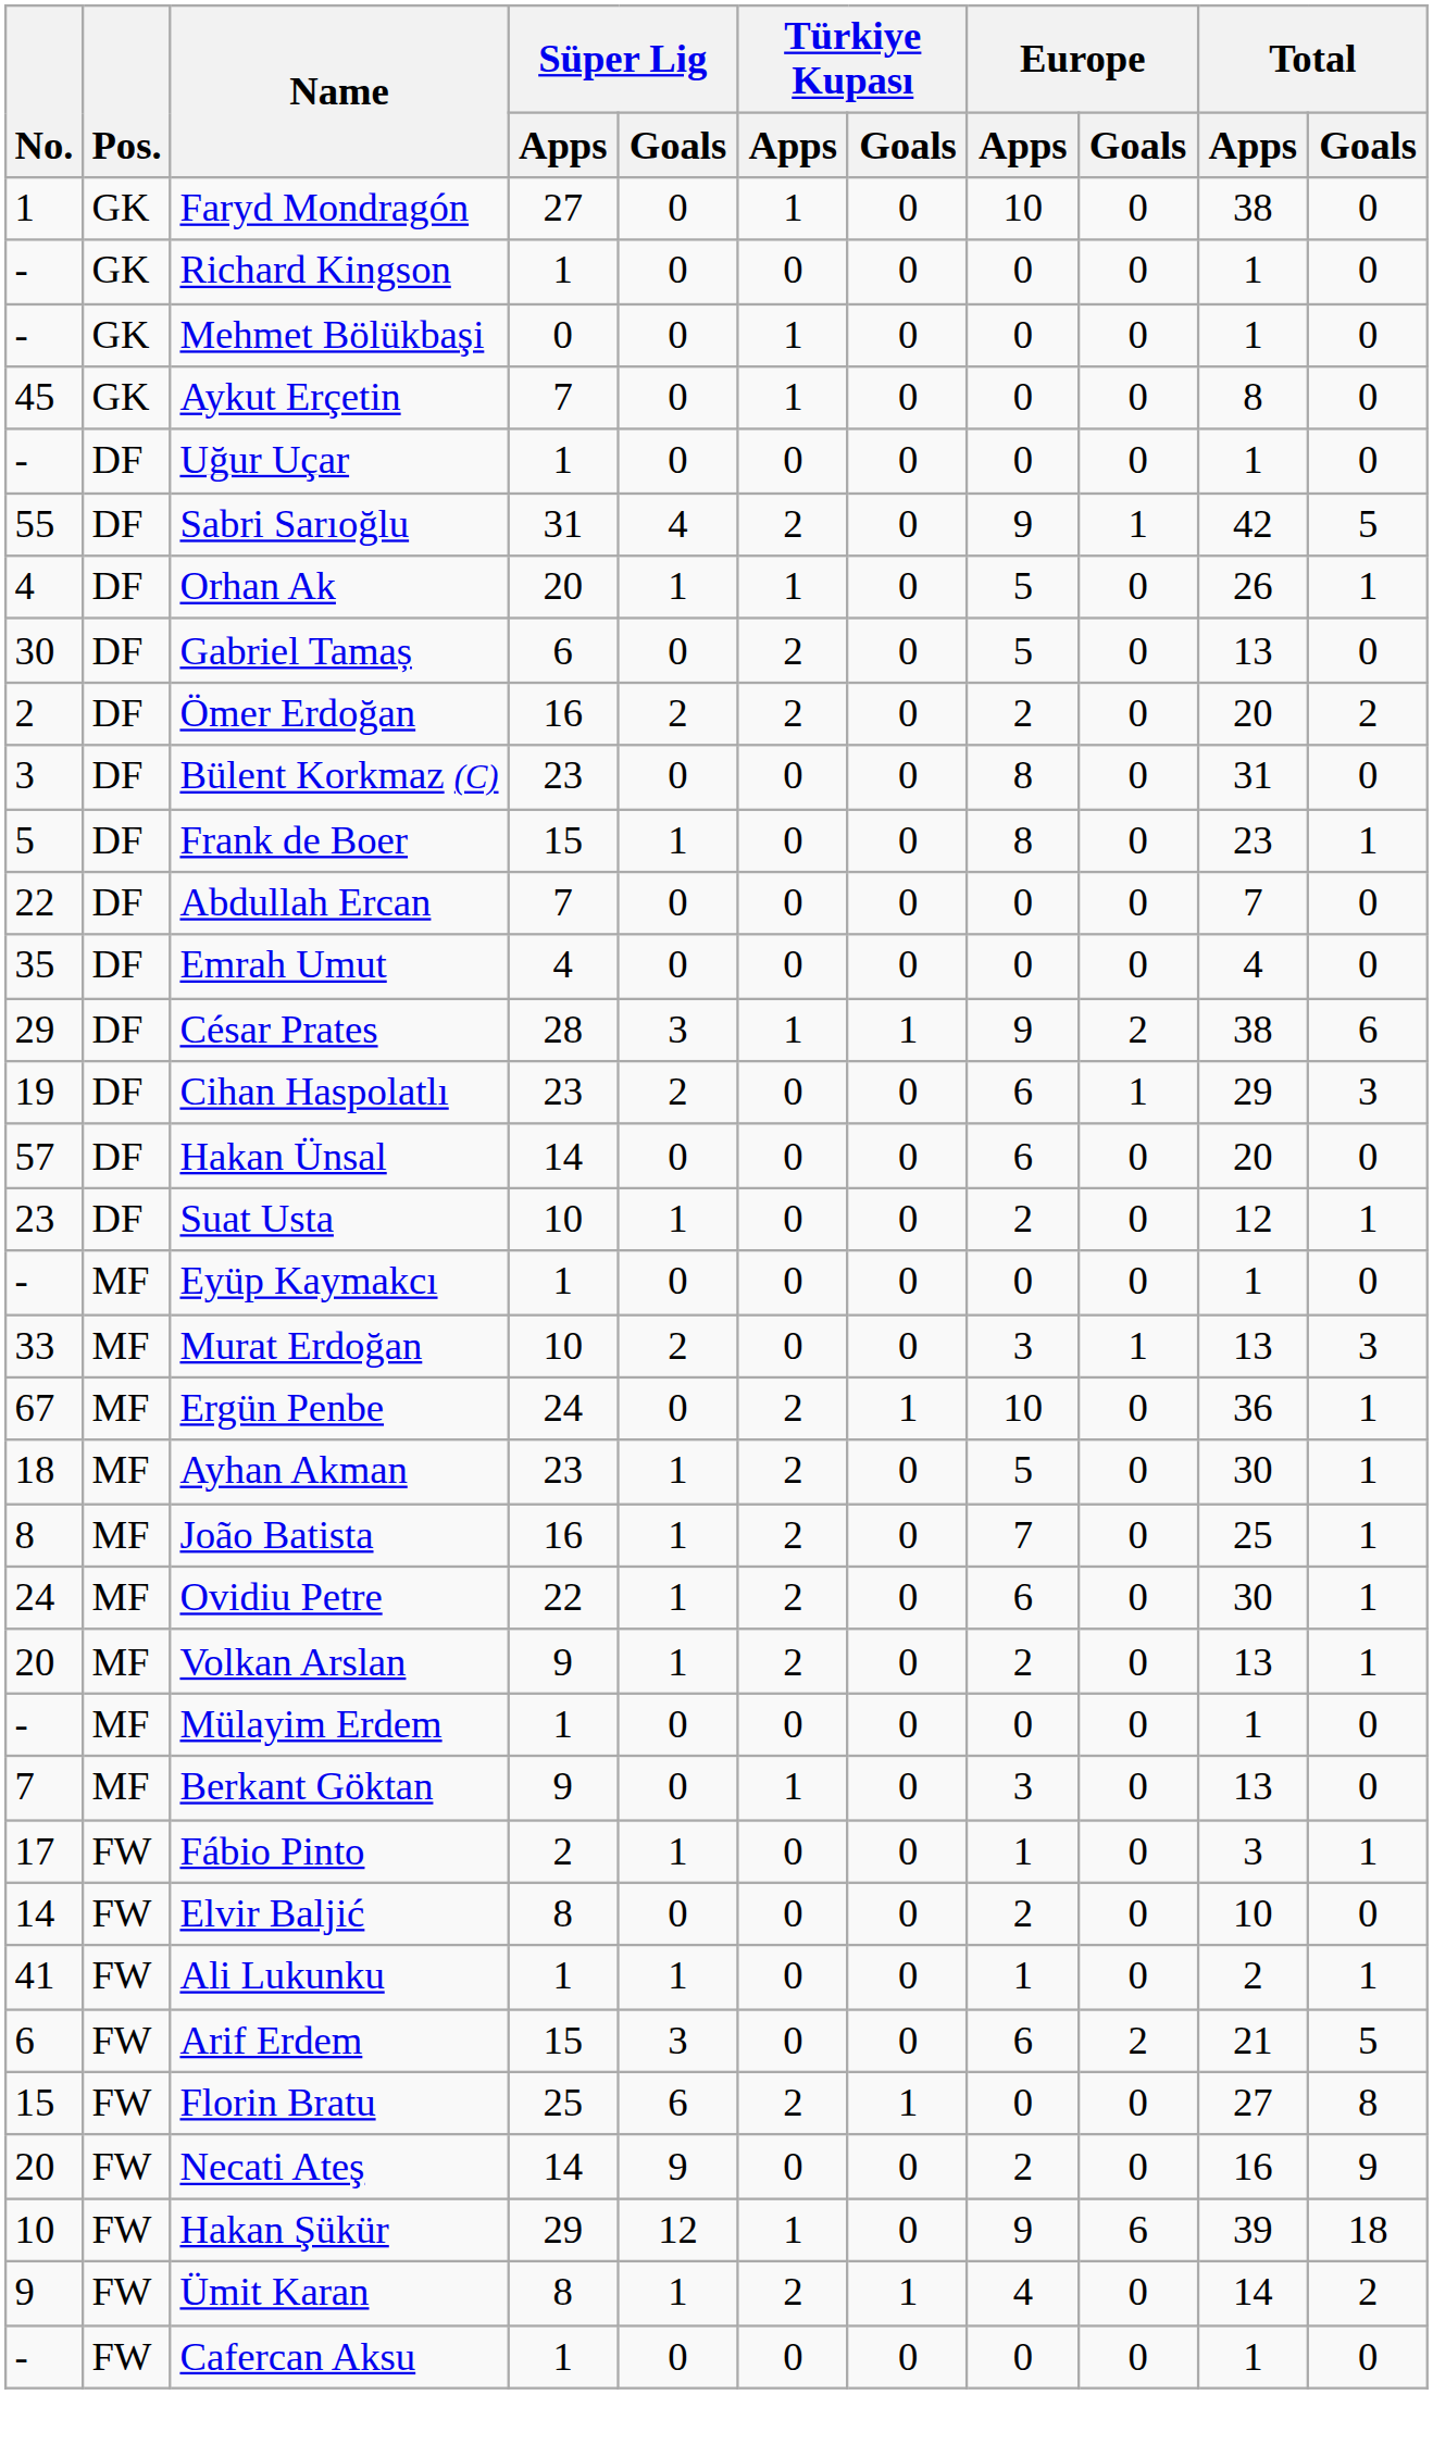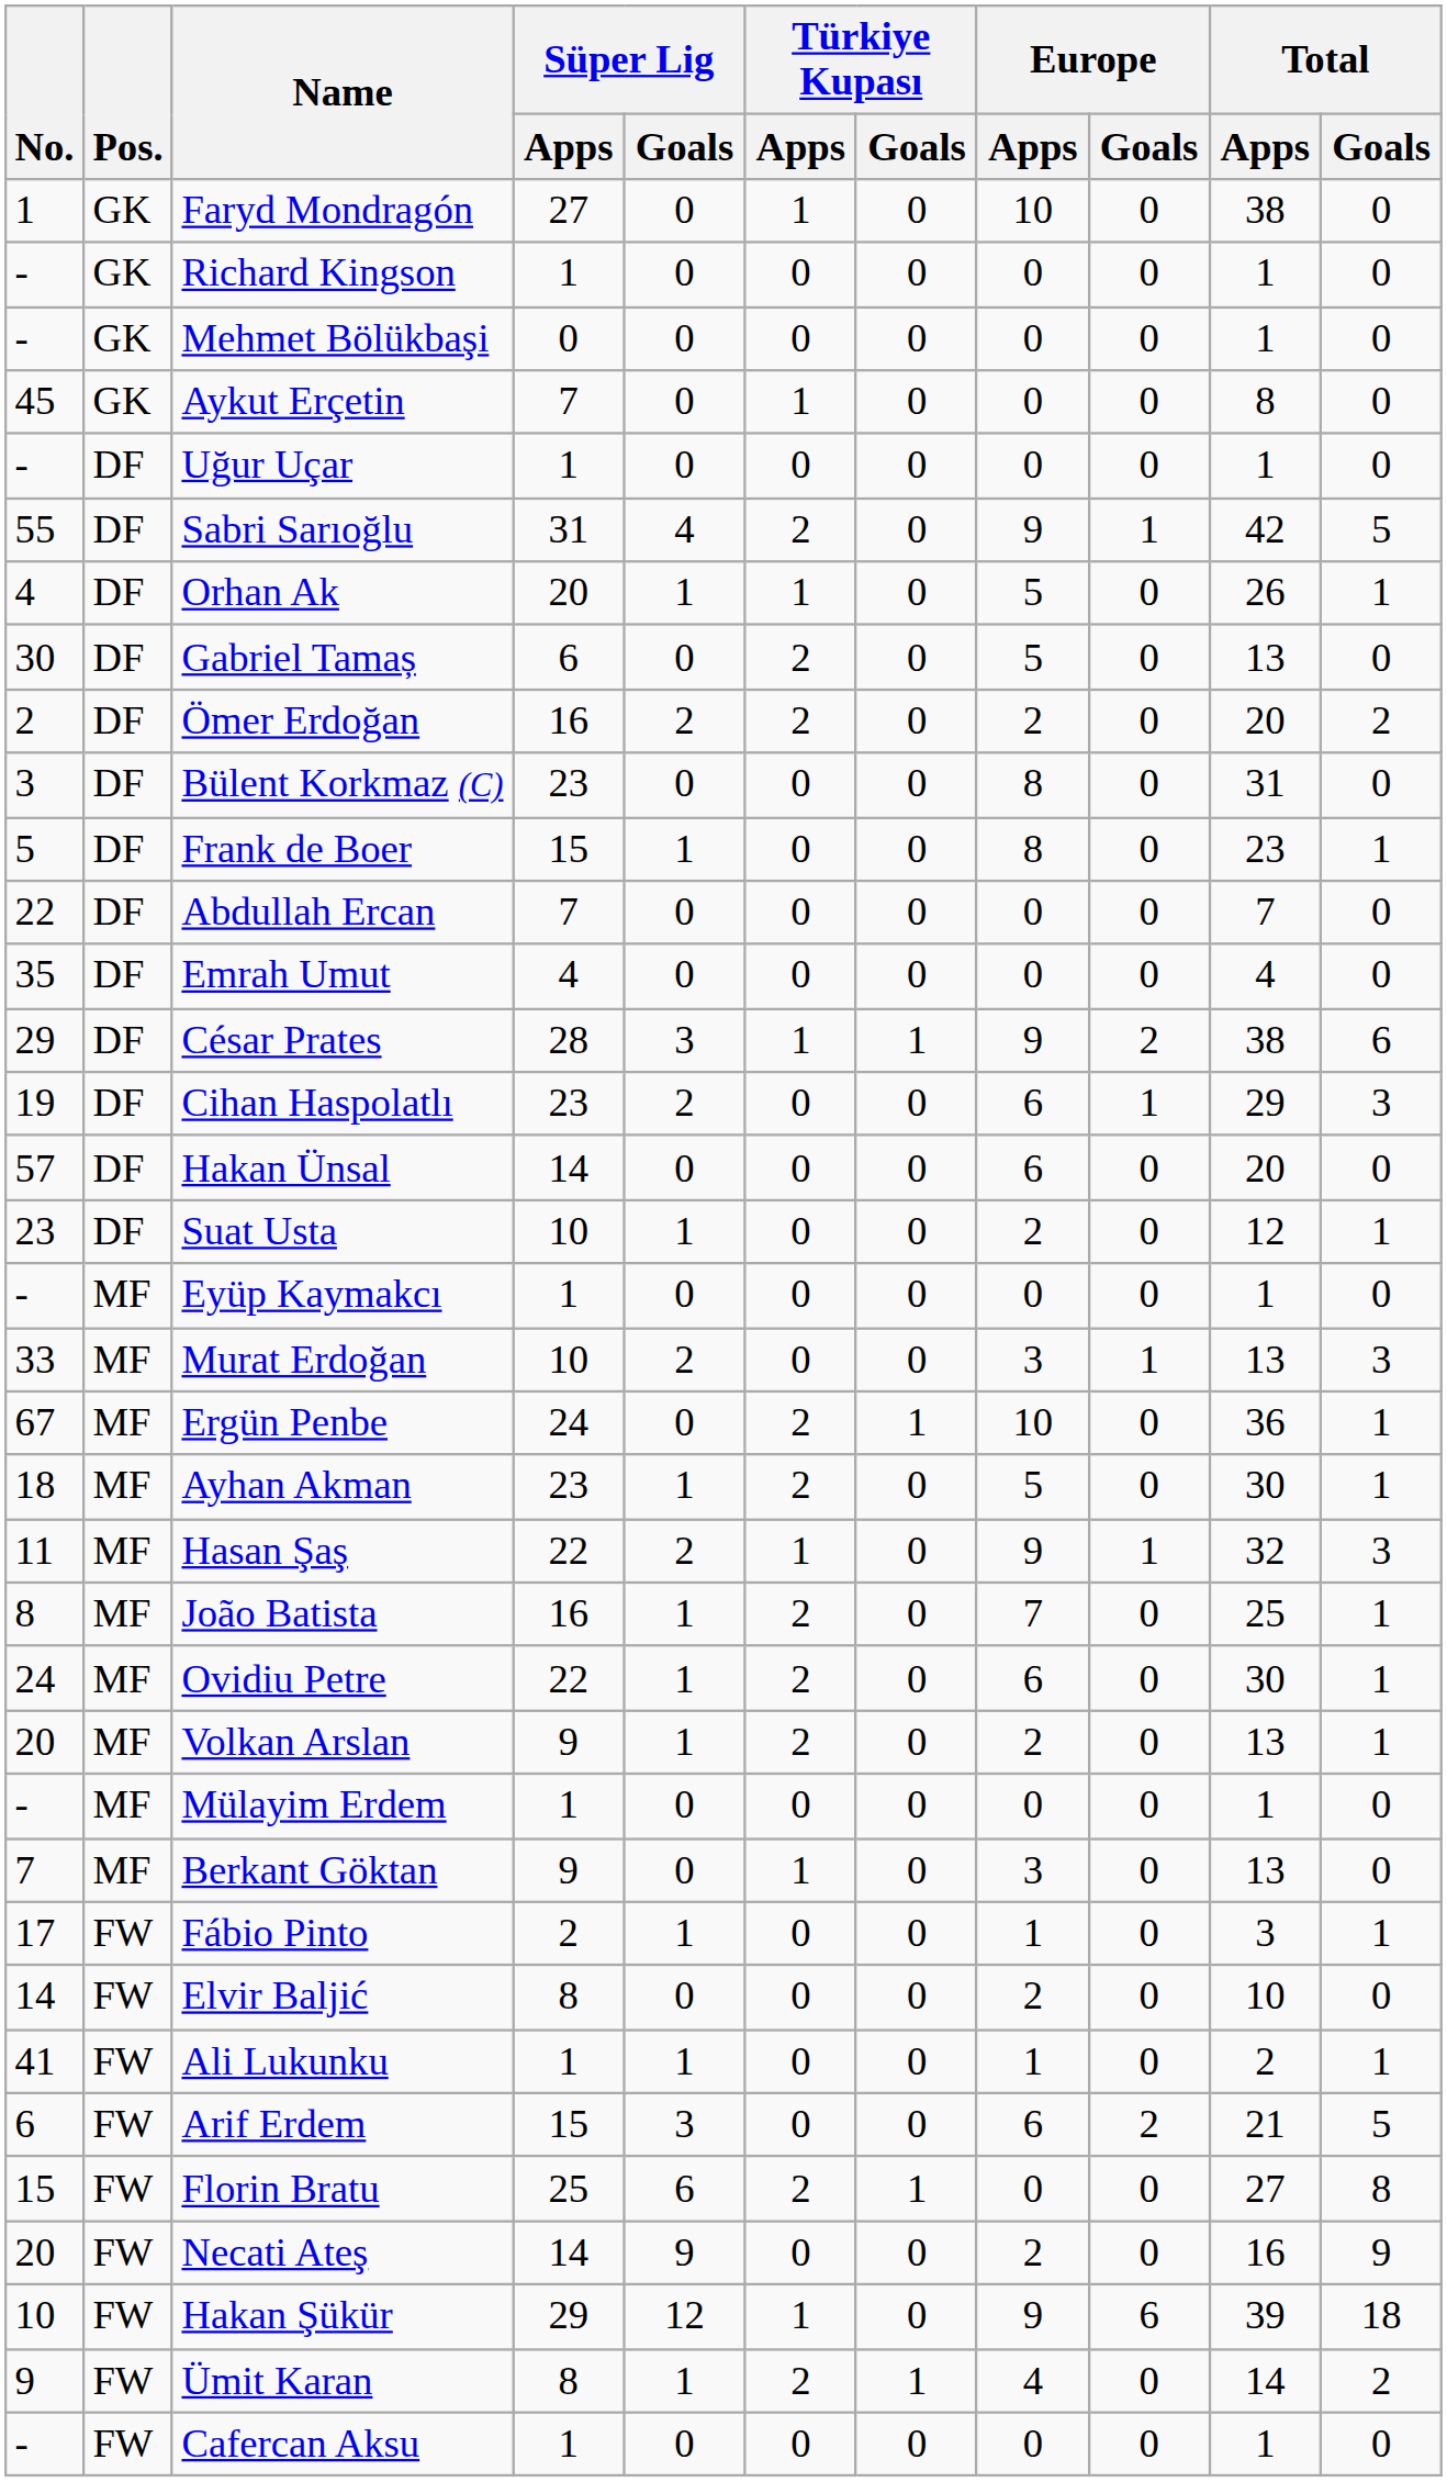Mehmet Bölükbaşi | Türkiye Kupası / Apps: 1 -> 0
+ row: 11 | MF | Hasan Şaş | 22 | 2 | 1 | 0 | 9 | 1 | 32 | 3
